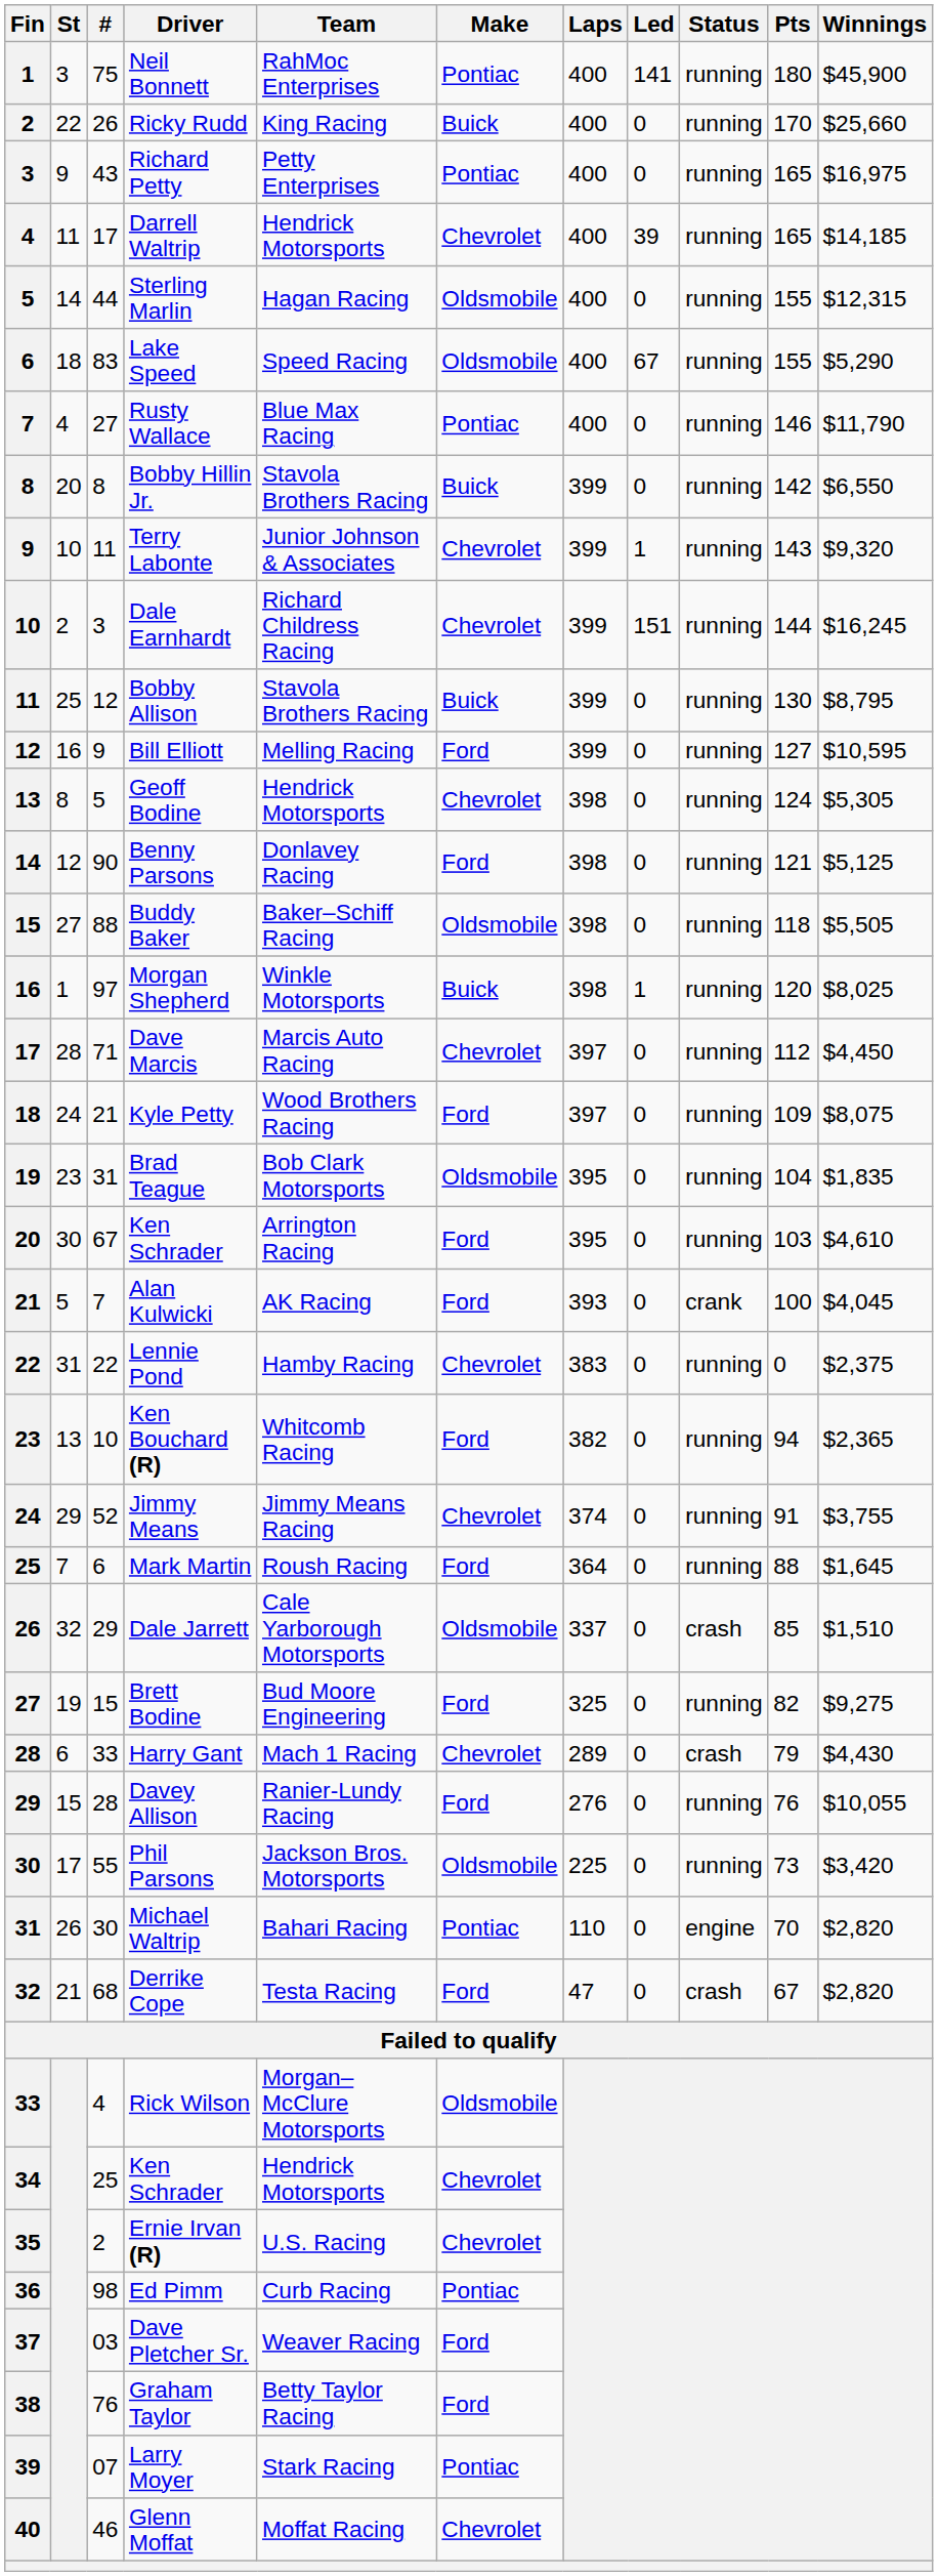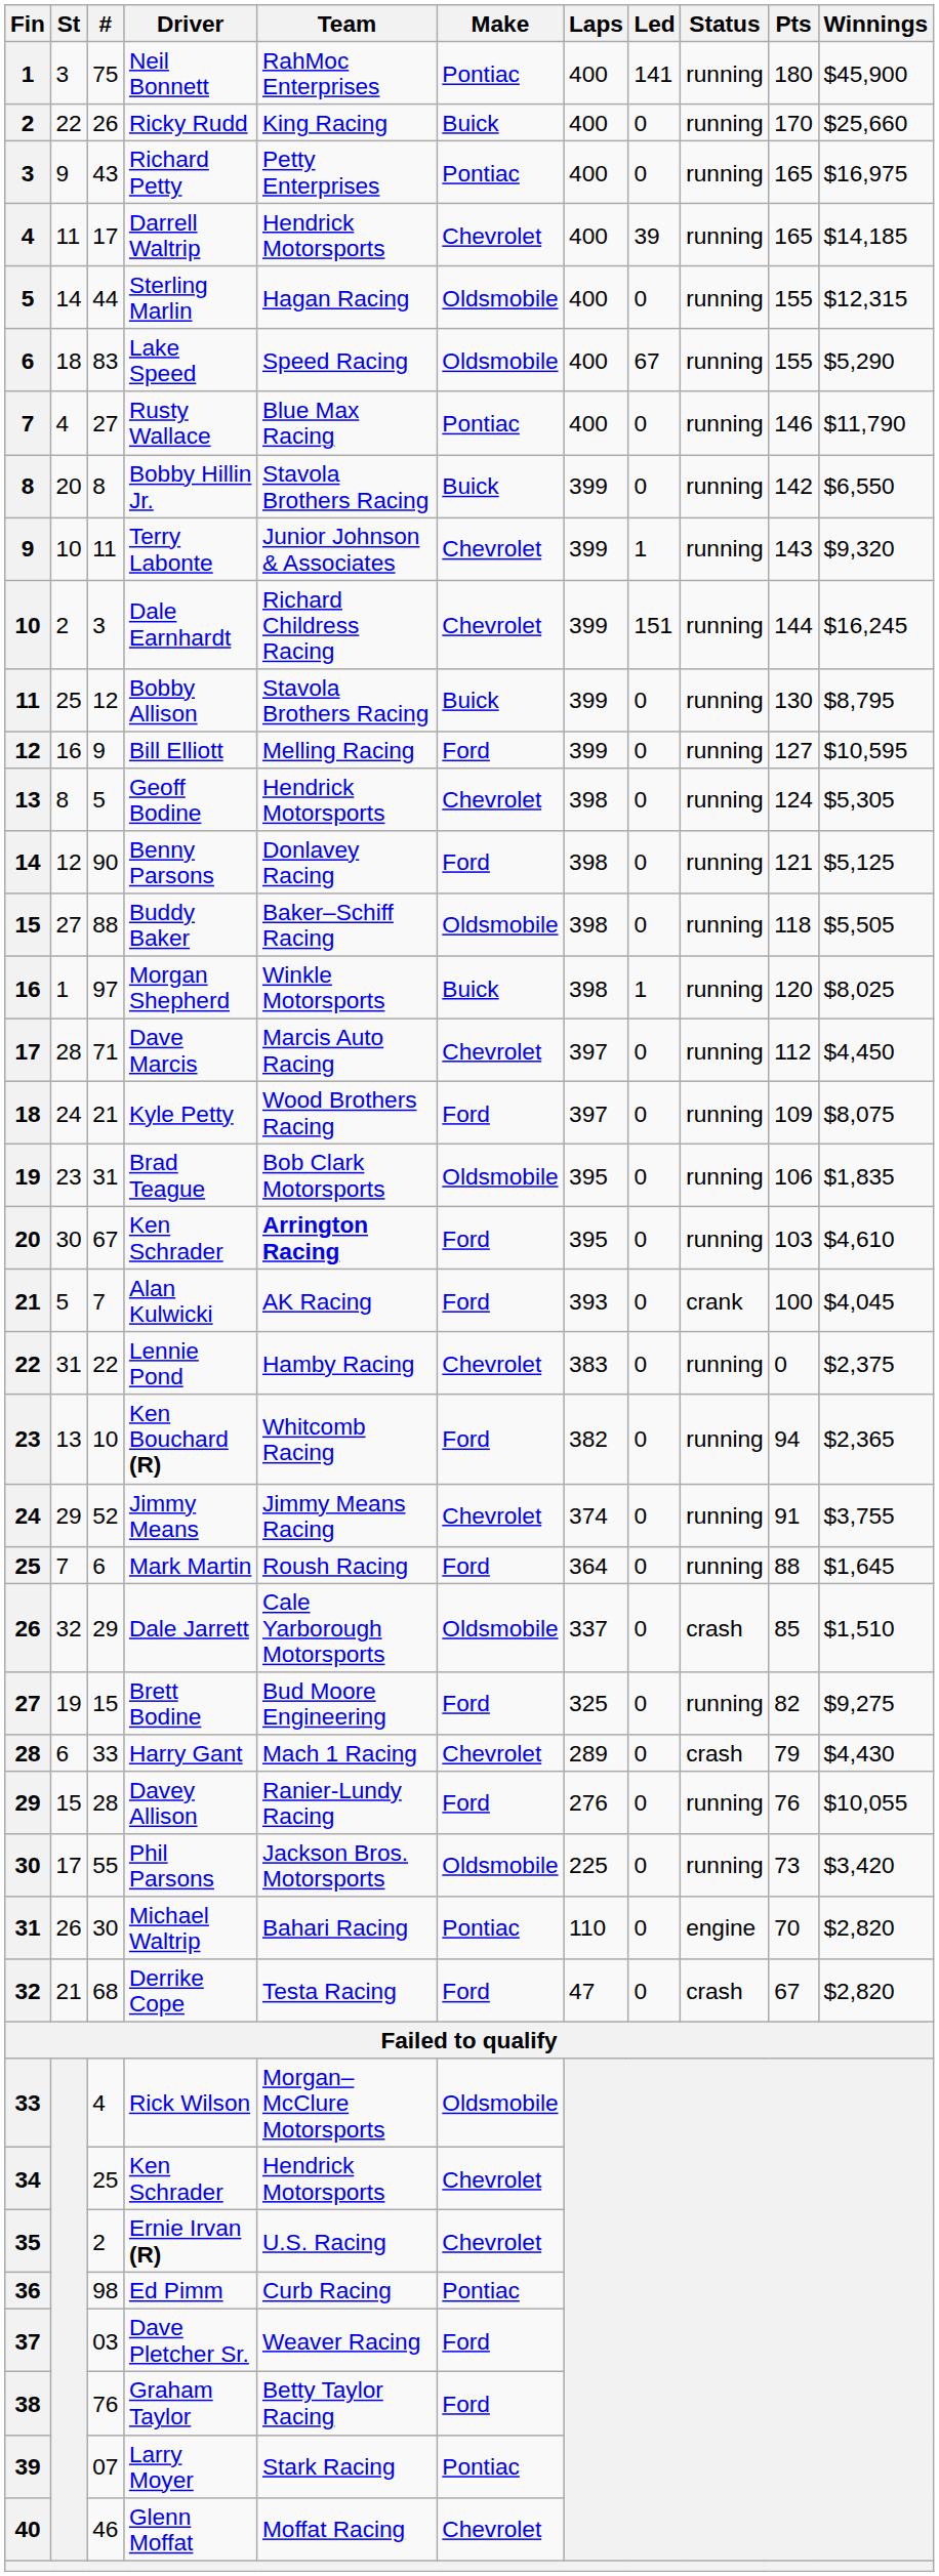Brad Teague | Pts: 104 -> 106
20 / Ken Schrader | Team: normal -> bold
